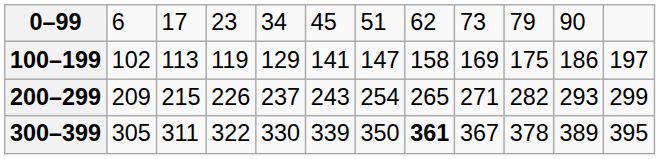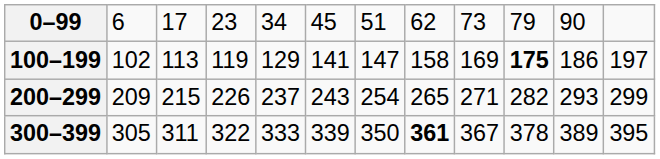100–199 | column 10: normal -> bold
300–399 | column 5: 330 -> 333
